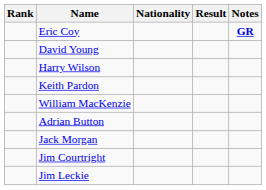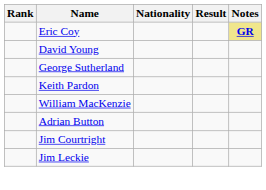Eric Coy | Notes: no background -> khaki background
+ row: George Sutherland
- row: Harry Wilson
- row: Jack Morgan
